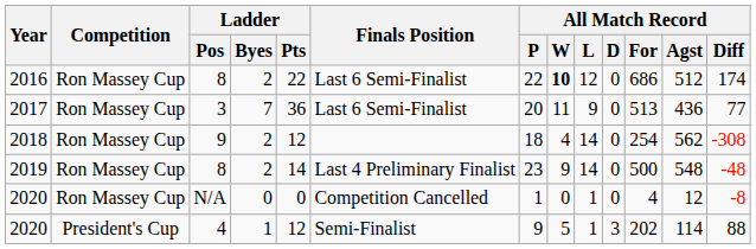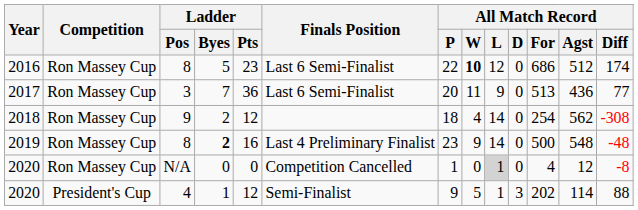2016 | Ladder / Byes: 2 -> 5
2016 | Ladder / Pts: 22 -> 23
2019 | Ladder / Byes: normal -> bold
2019 | Ladder / Pts: 14 -> 16
2020 / N/A | All Match Record / L: no background -> lightgrey background
